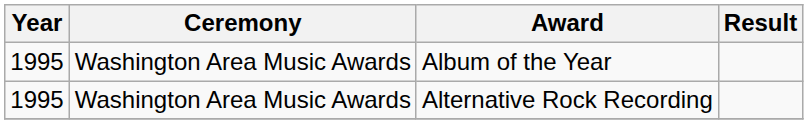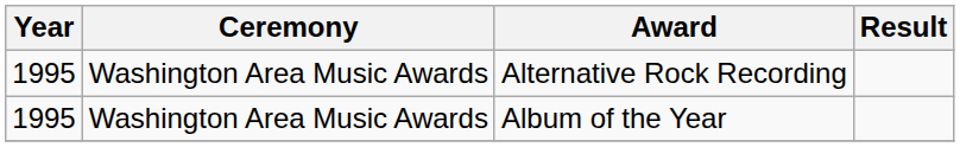rows swapped: Alternative Rock Recording <-> Album of the Year
